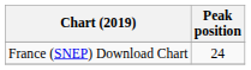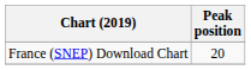France (SNEP) Download Chart | Peak position: 24 -> 20
